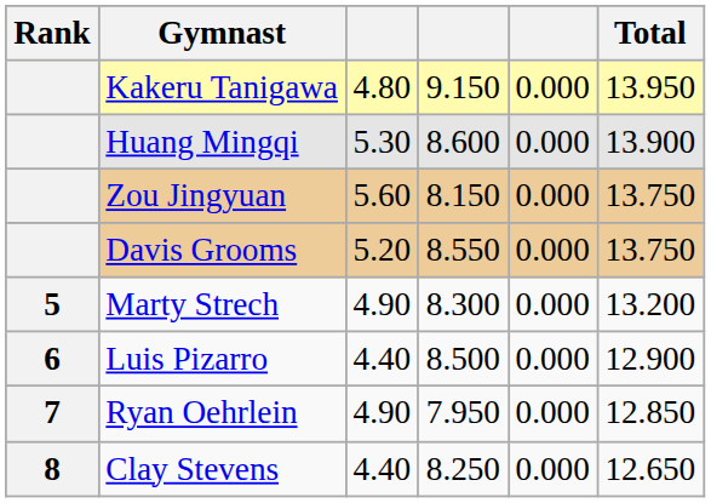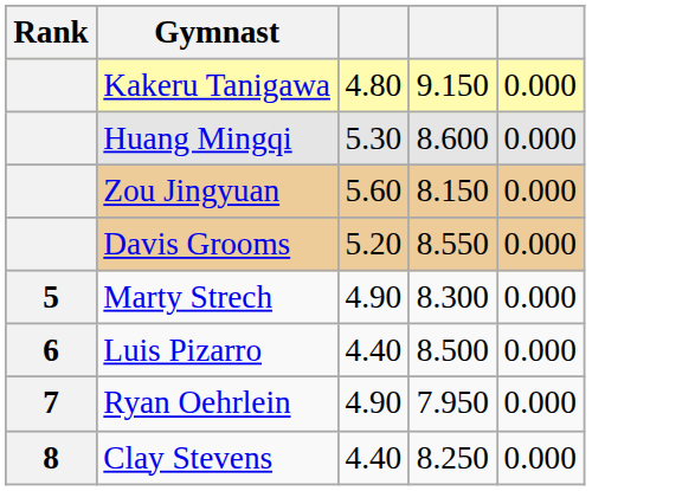- column: Total | 13.950 | 13.900 | 13.750 | 13.750 | 13.200 | 12.900 | 12.850 | 12.650
